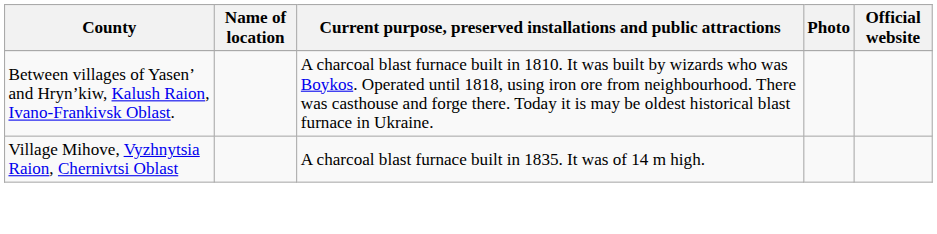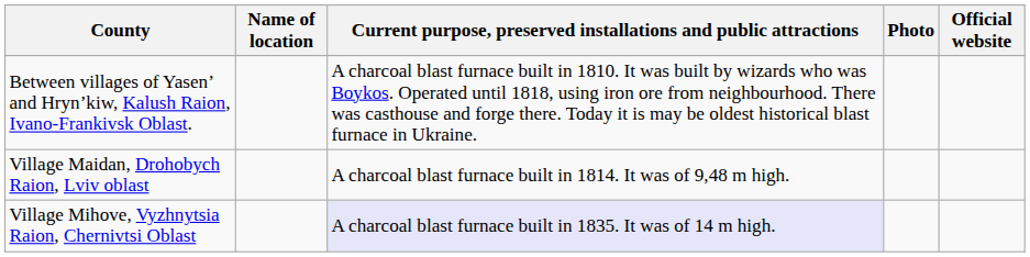+ row: Village Maidan, Drohobych Raion, Lviv oblast | A charcoal blast furnace built in 1814. It was of 9,48 m high.
Village Mihove, Vyzhnytsia Raion, Chernivtsi Oblast | column 3: no background -> lavender background
